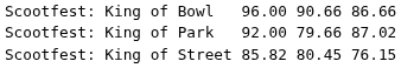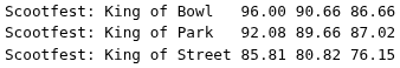Scootfest: King of Park | column 3: 92.00 -> 92.08
Scootfest: King of Park | column 5: 79.66 -> 89.66
Scootfest: King of Street | column 3: 85.82 -> 85.81
Scootfest: King of Street | column 5: 80.45 -> 80.82
